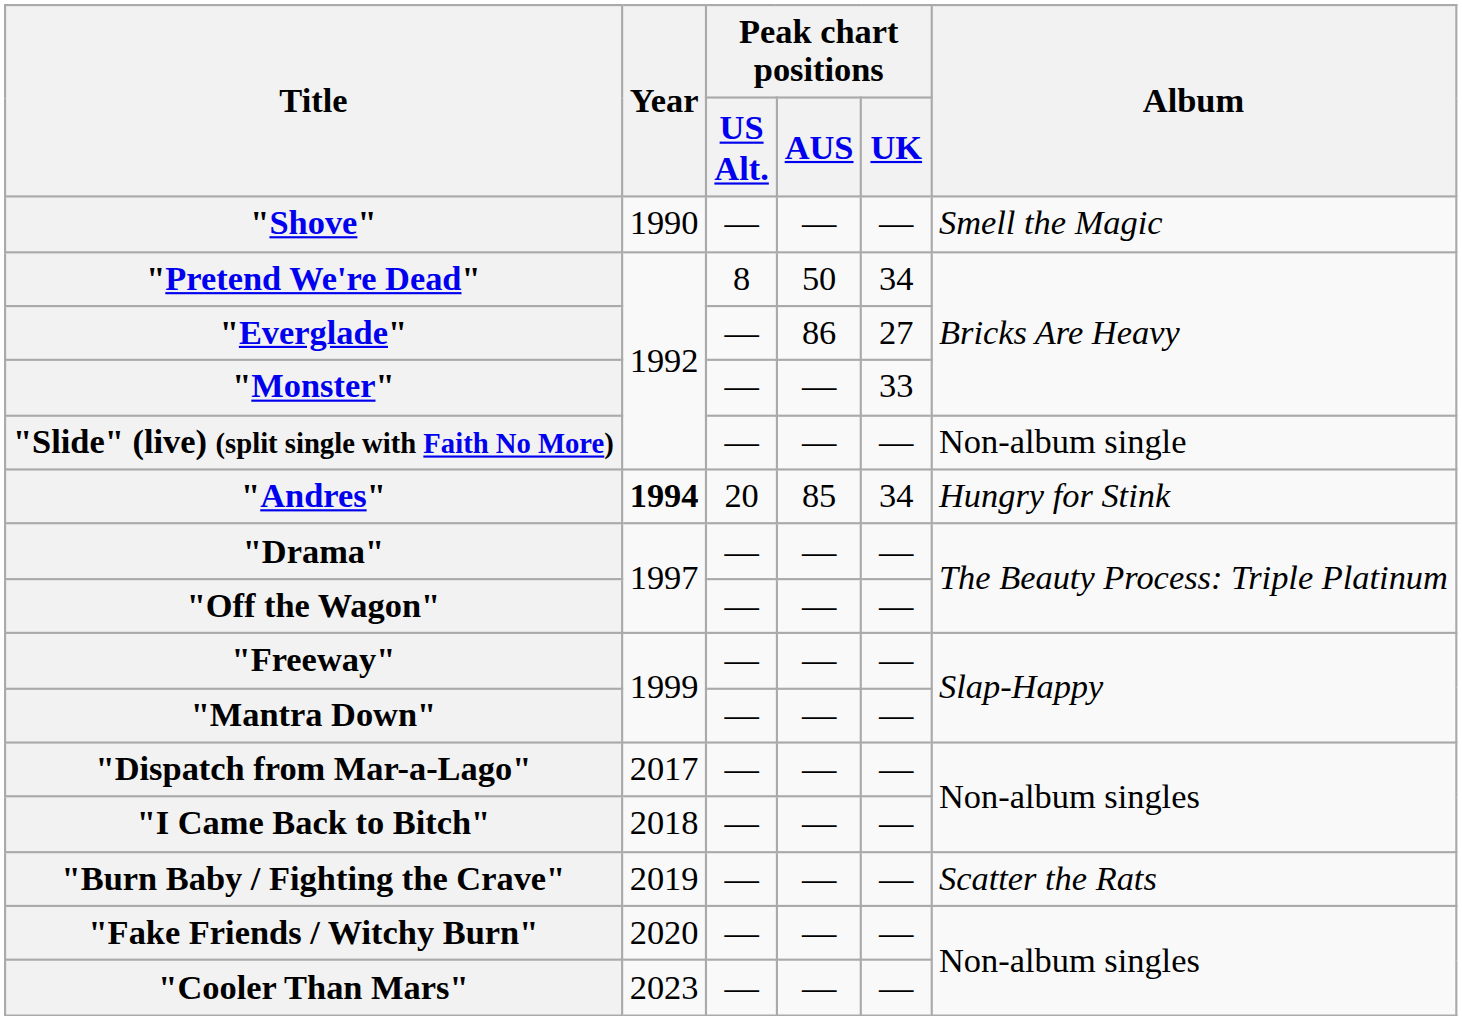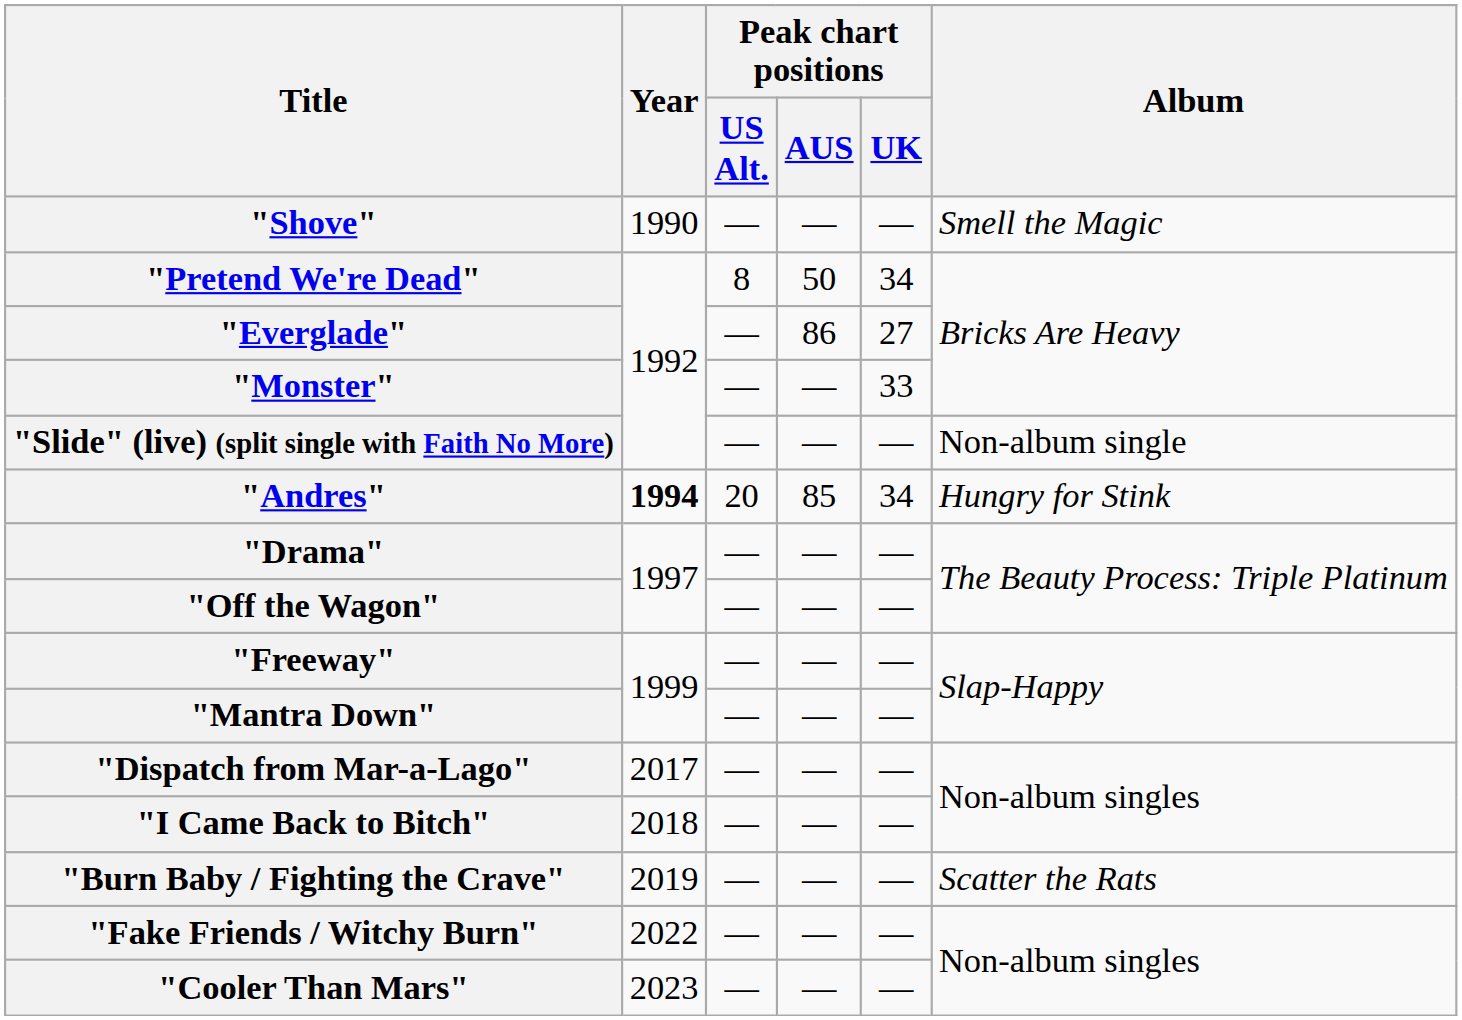"Fake Friends / Witchy Burn" | Year: 2020 -> 2022
